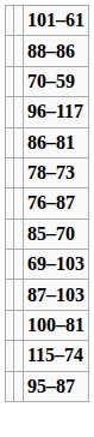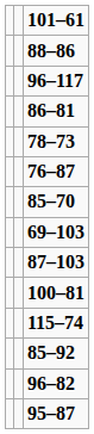- row: 70–59
+ row: 85–92
+ row: 96–82
